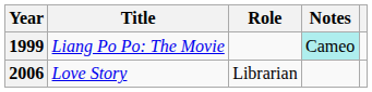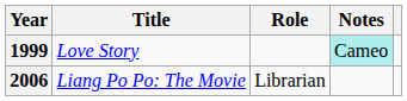1999 | Title: Liang Po Po: The Movie -> Love Story
2006 | Title: Love Story -> Liang Po Po: The Movie
